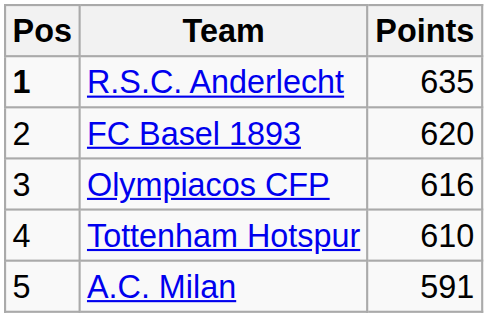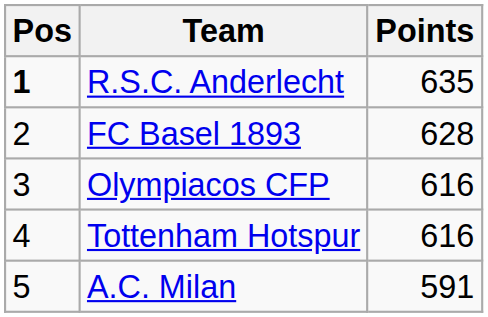FC Basel 1893 | Points: 620 -> 628
Tottenham Hotspur | Points: 610 -> 616
